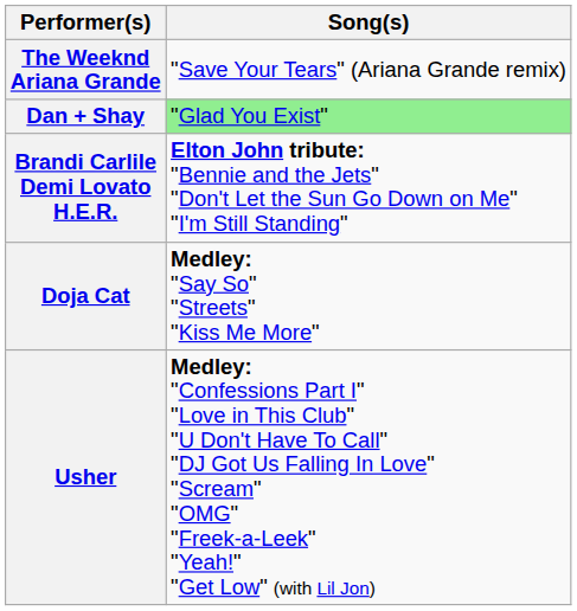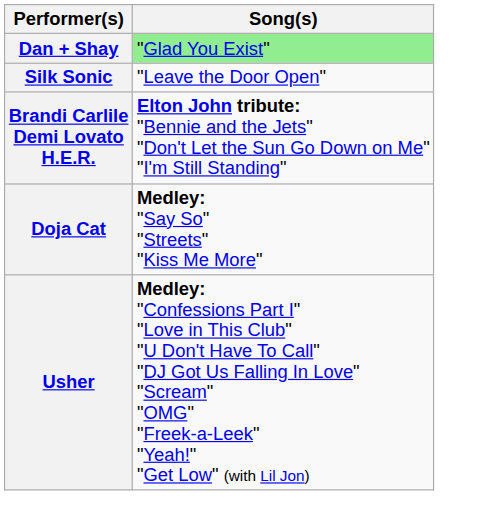- row: The Weeknd Ariana Grande | "Save Your Tears" (Ariana Grande remix)
+ row: Silk Sonic | "Leave the Door Open"
